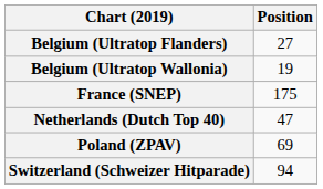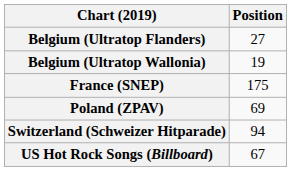- row: Netherlands (Dutch Top 40) | 47
+ row: US Hot Rock Songs (Billboard) | 67
